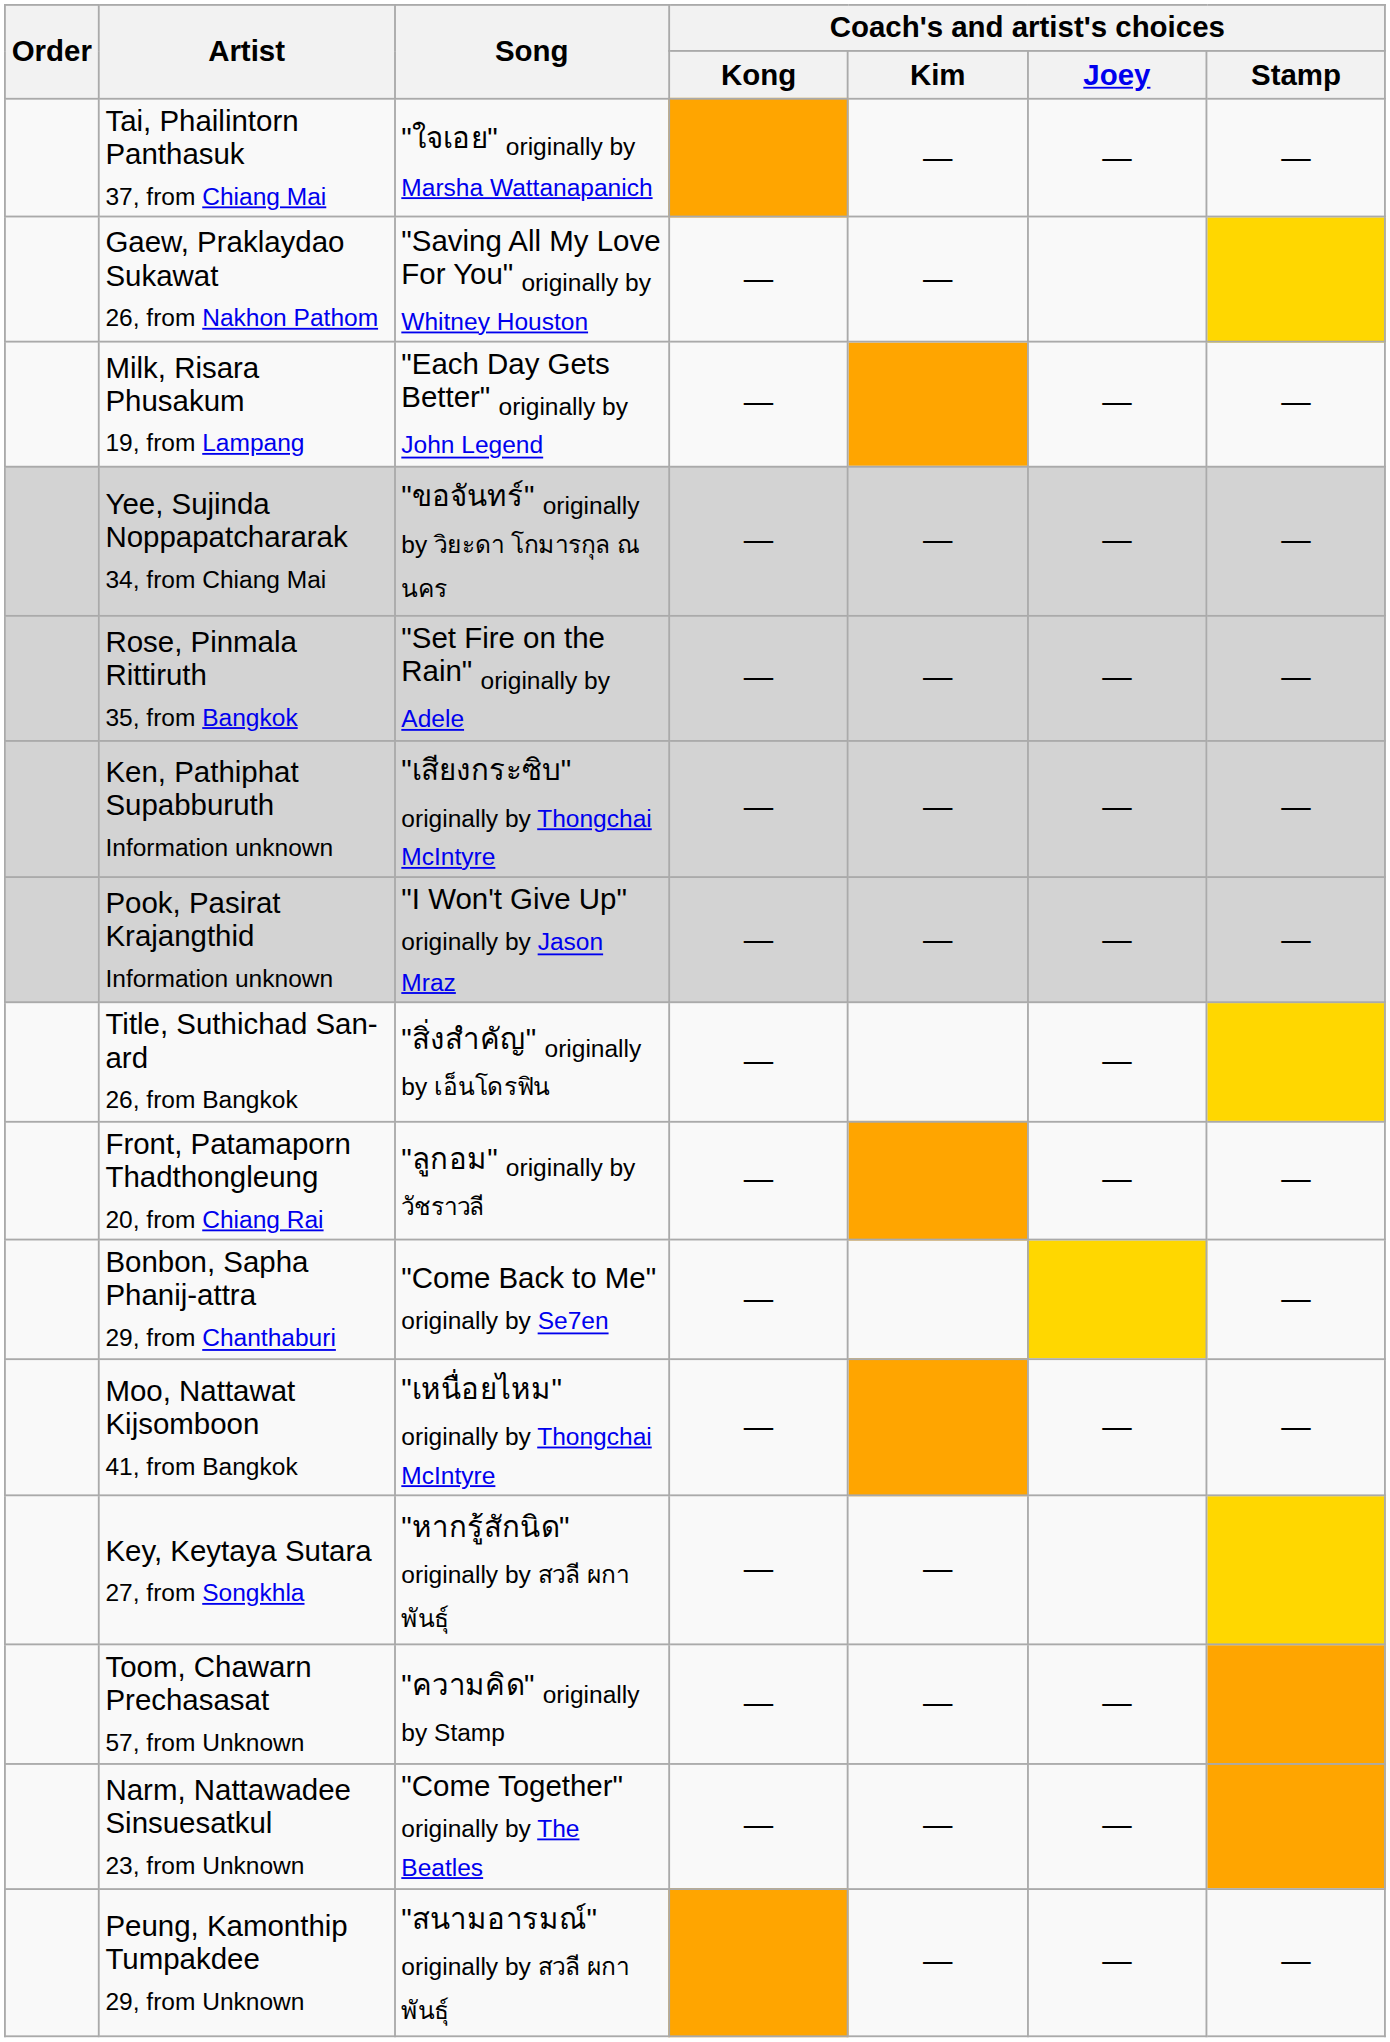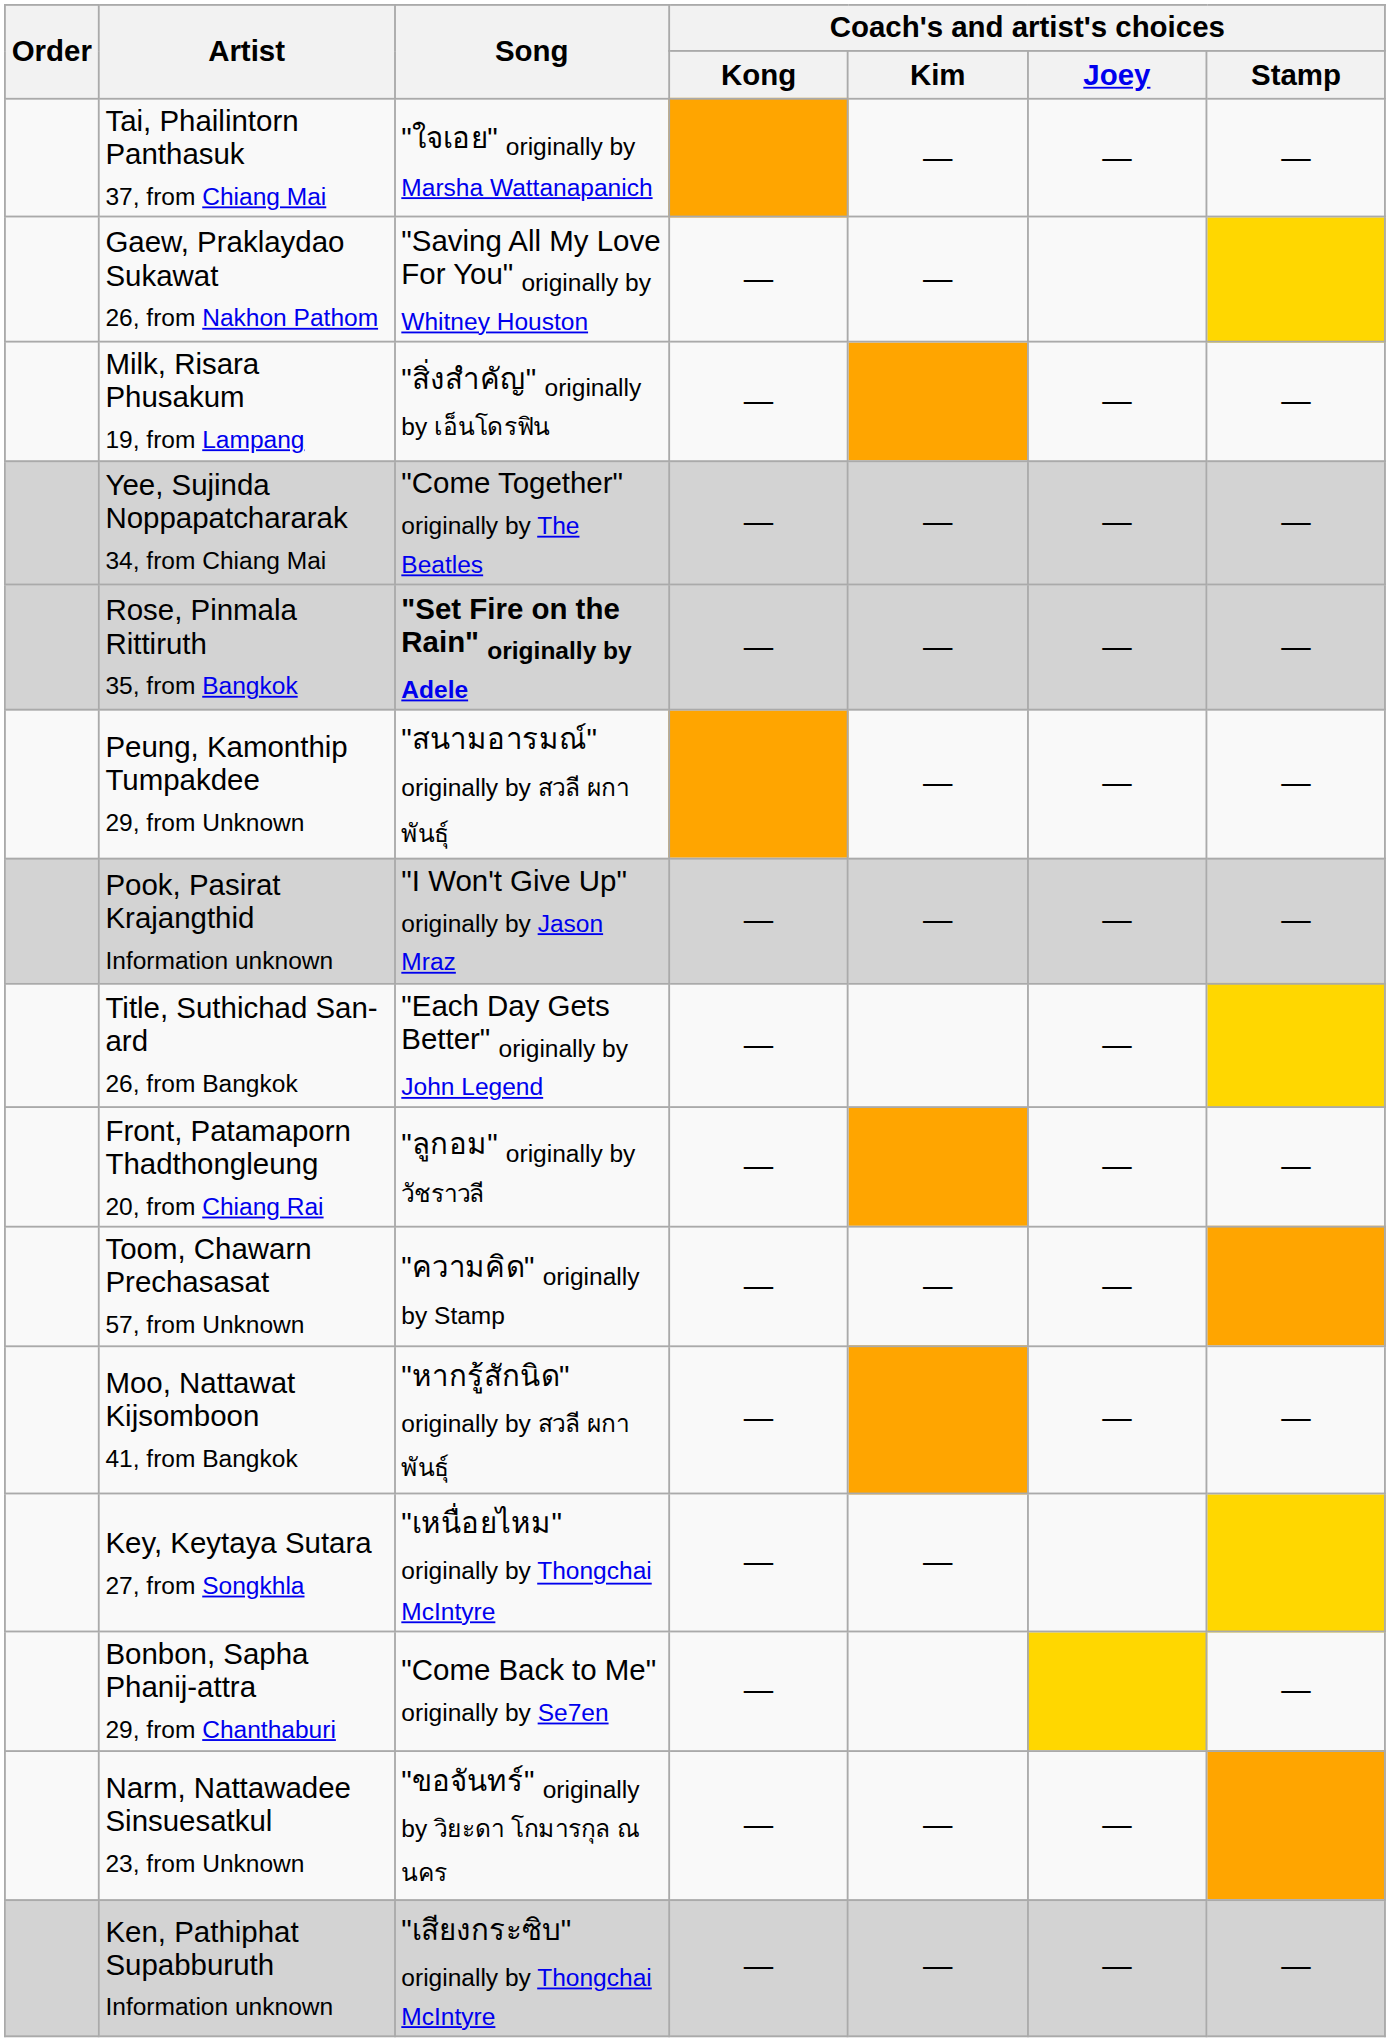Milk, Risara Phusakum 19, from Lampang | Song: "Each Day Gets Better" originally by John Legend -> "สิ่งสำคัญ" originally by เอ็นโดรฟิน
Yee, Sujinda Noppapatchararak 34, from Chiang Mai | Song: "ขอจันทร์" originally by วิยะดา โกมารกุล ณ นคร -> "Come Together" originally by The Beatles
Rose, Pinmala Rittiruth 35, from Bangkok | Song: normal -> bold
rows swapped: Ken, Pathiphat Supabburuth Information unknown <-> Peung, Kamonthip Tumpakdee 29, from Unknown
Title, Suthichad San-ard 26, from Bangkok | Song: "สิ่งสำคัญ" originally by เอ็นโดรฟิน -> "Each Day Gets Better" originally by John Legend
rows swapped: Bonbon, Sapha Phanij-attra 29, from Chanthaburi <-> Toom, Chawarn Prechasasat 57, from Unknown
Moo, Nattawat Kijsomboon 41, from Bangkok | Song: "เหนื่อยไหม" originally by Thongchai McIntyre -> "หากรู้สักนิด" originally by สวลี ผกาพันธุ์
Key, Keytaya Sutara 27, from Songkhla | Song: "หากรู้สักนิด" originally by สวลี ผกาพันธุ์ -> "เหนื่อยไหม" originally by Thongchai McIntyre
Narm, Nattawadee Sinsuesatkul 23, from Unknown | Song: "Come Together" originally by The Beatles -> "ขอจันทร์" originally by วิยะดา โกมารกุล ณ นคร
